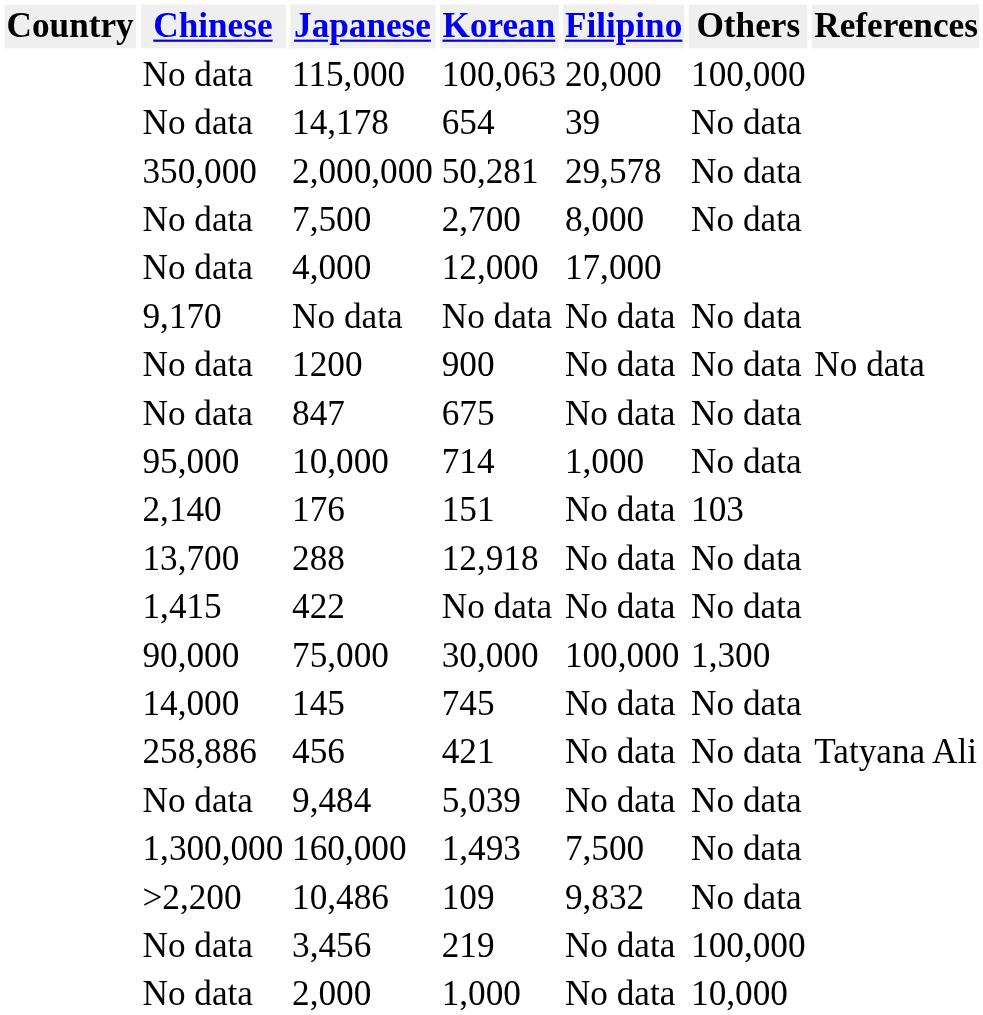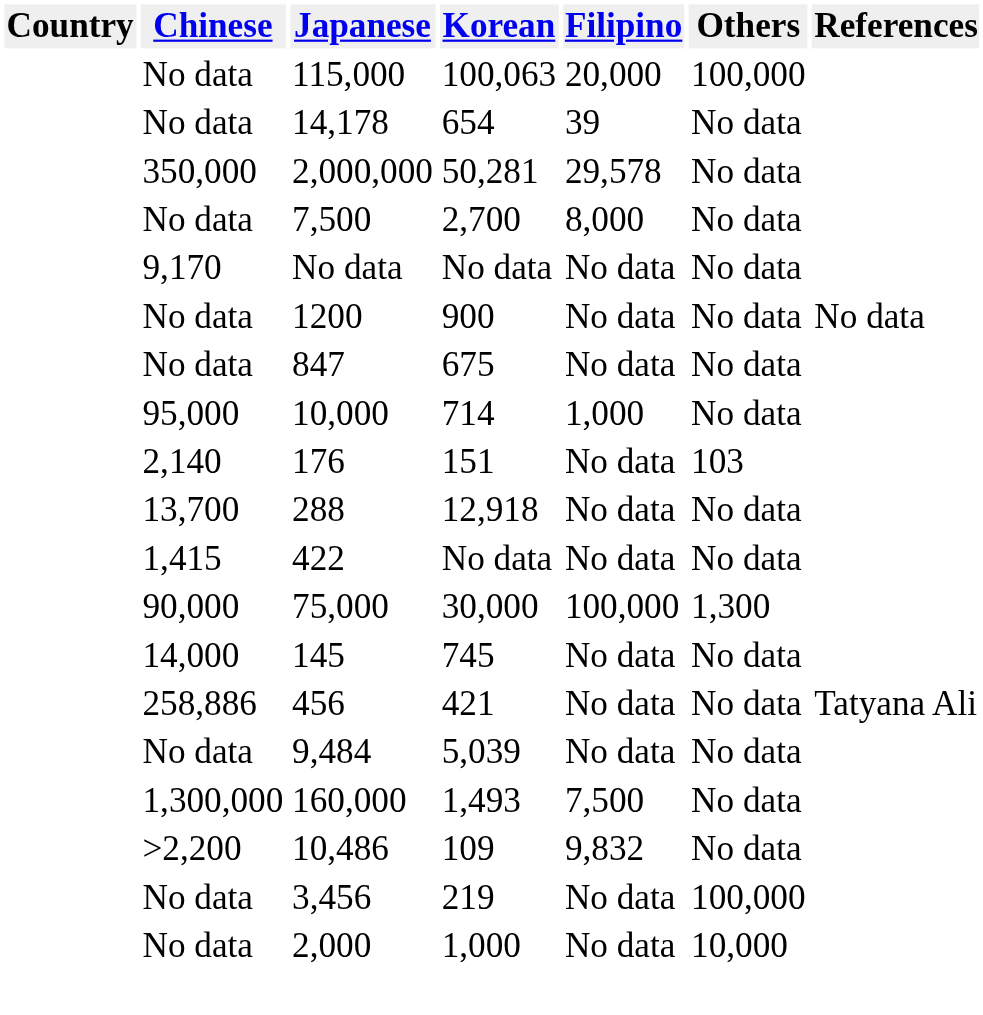- row: No data | 4,000 | 12,000 | 17,000
